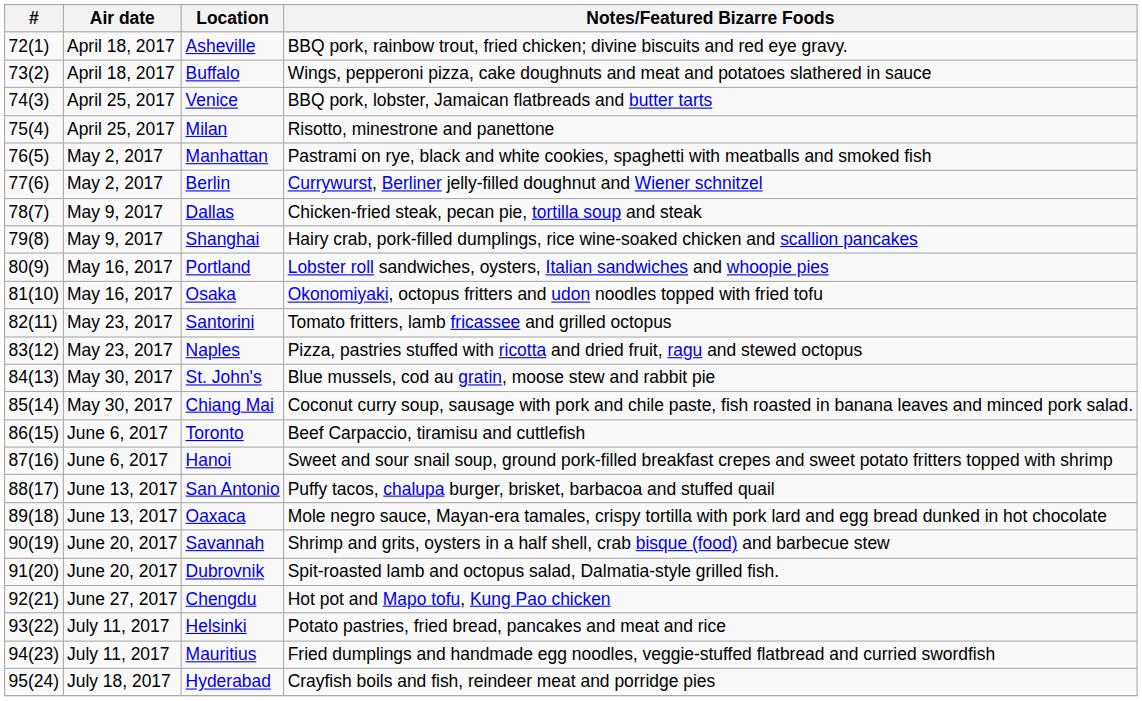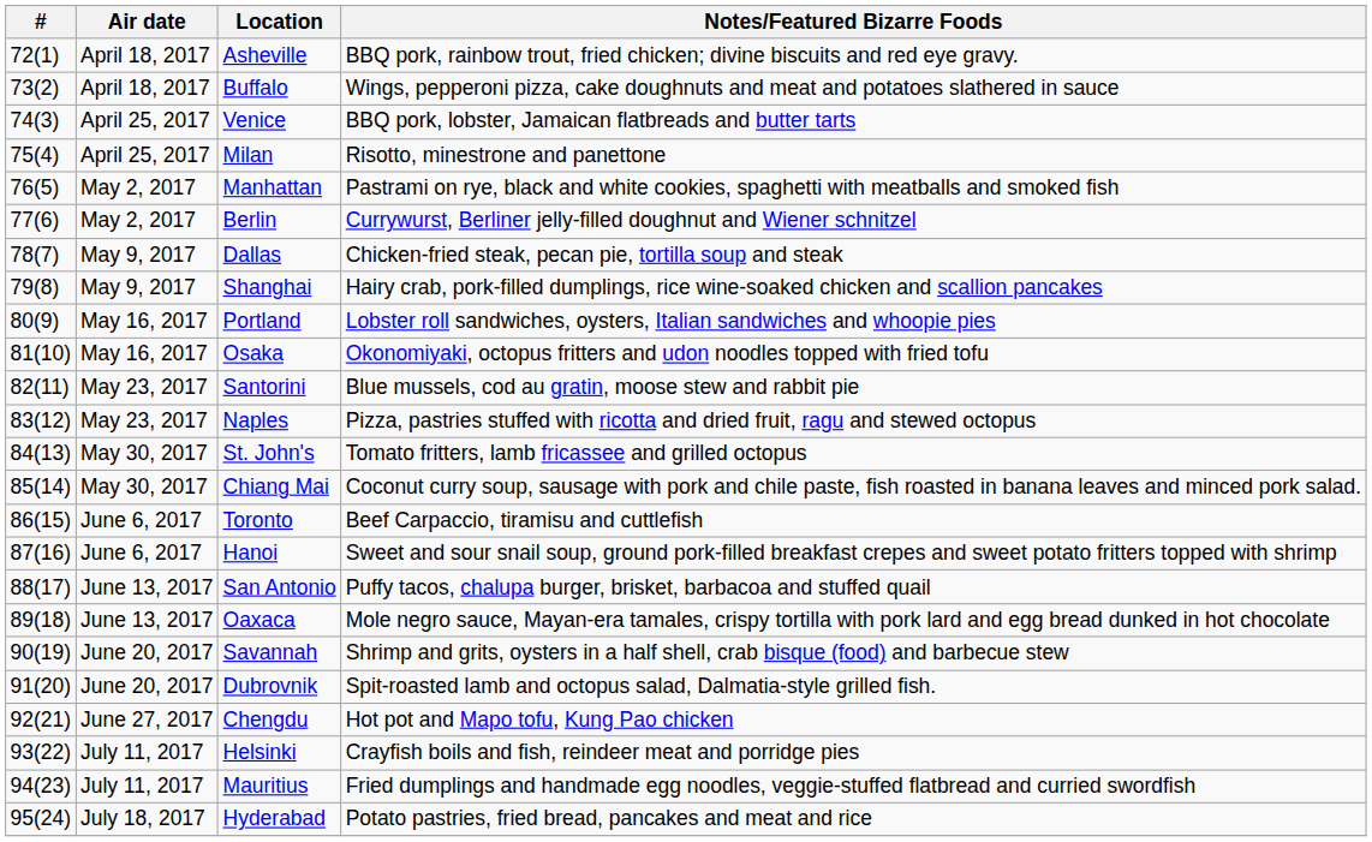Santorini | Notes/Featured Bizarre Foods: Tomato fritters, lamb fricassee and grilled octopus -> Blue mussels, cod au gratin, moose stew and rabbit pie
St. John's | Notes/Featured Bizarre Foods: Blue mussels, cod au gratin, moose stew and rabbit pie -> Tomato fritters, lamb fricassee and grilled octopus
Helsinki | Notes/Featured Bizarre Foods: Potato pastries, fried bread, pancakes and meat and rice -> Crayfish boils and fish, reindeer meat and porridge pies
Hyderabad | Notes/Featured Bizarre Foods: Crayfish boils and fish, reindeer meat and porridge pies -> Potato pastries, fried bread, pancakes and meat and rice
